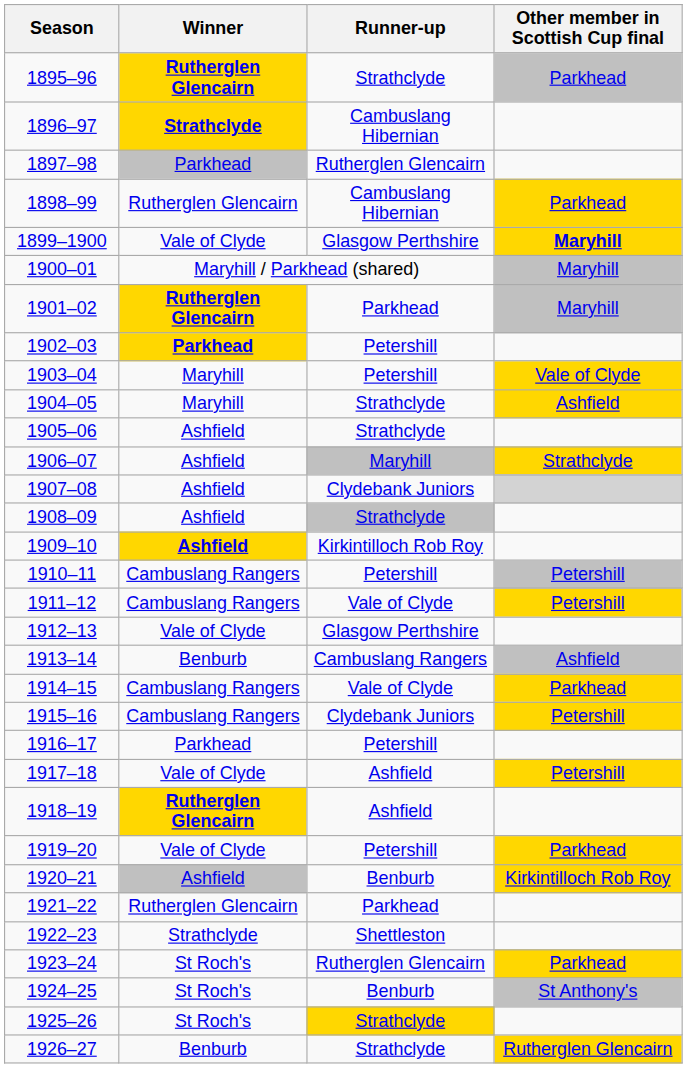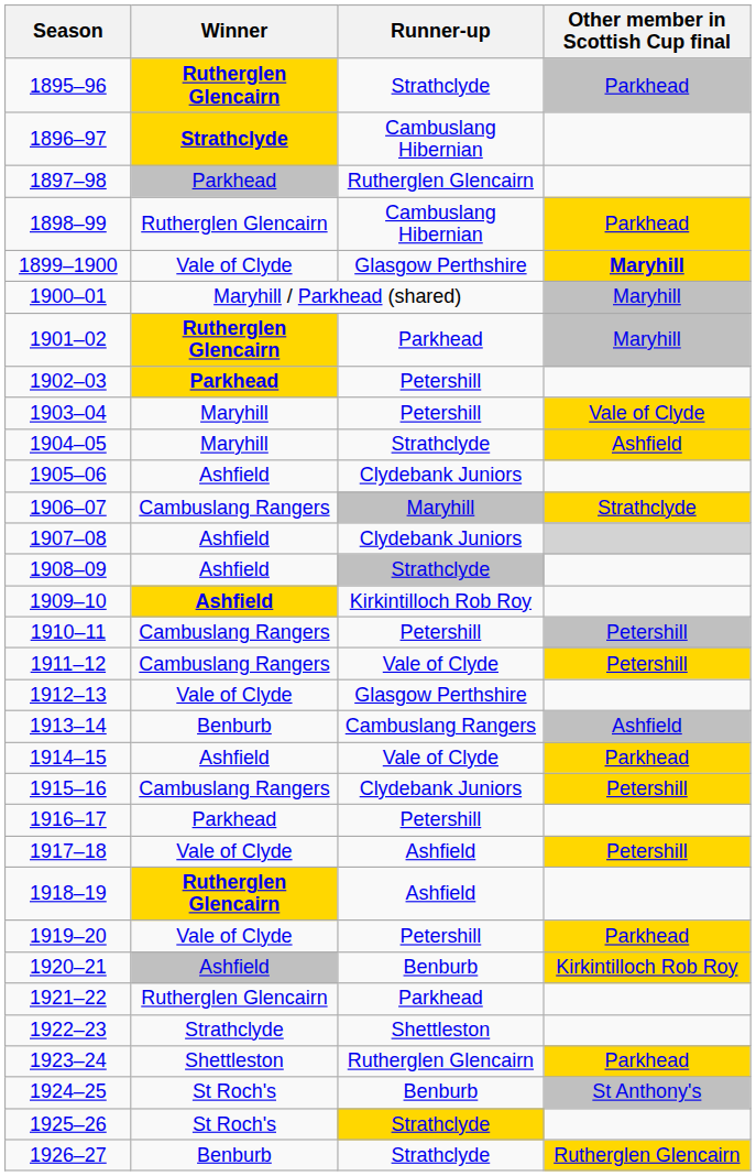1905–06 | Runner-up: Strathclyde -> Clydebank Juniors
1906–07 | Winner: Ashfield -> Cambuslang Rangers
1914–15 | Winner: Cambuslang Rangers -> Ashfield
1923–24 | Winner: St Roch's -> Shettleston
